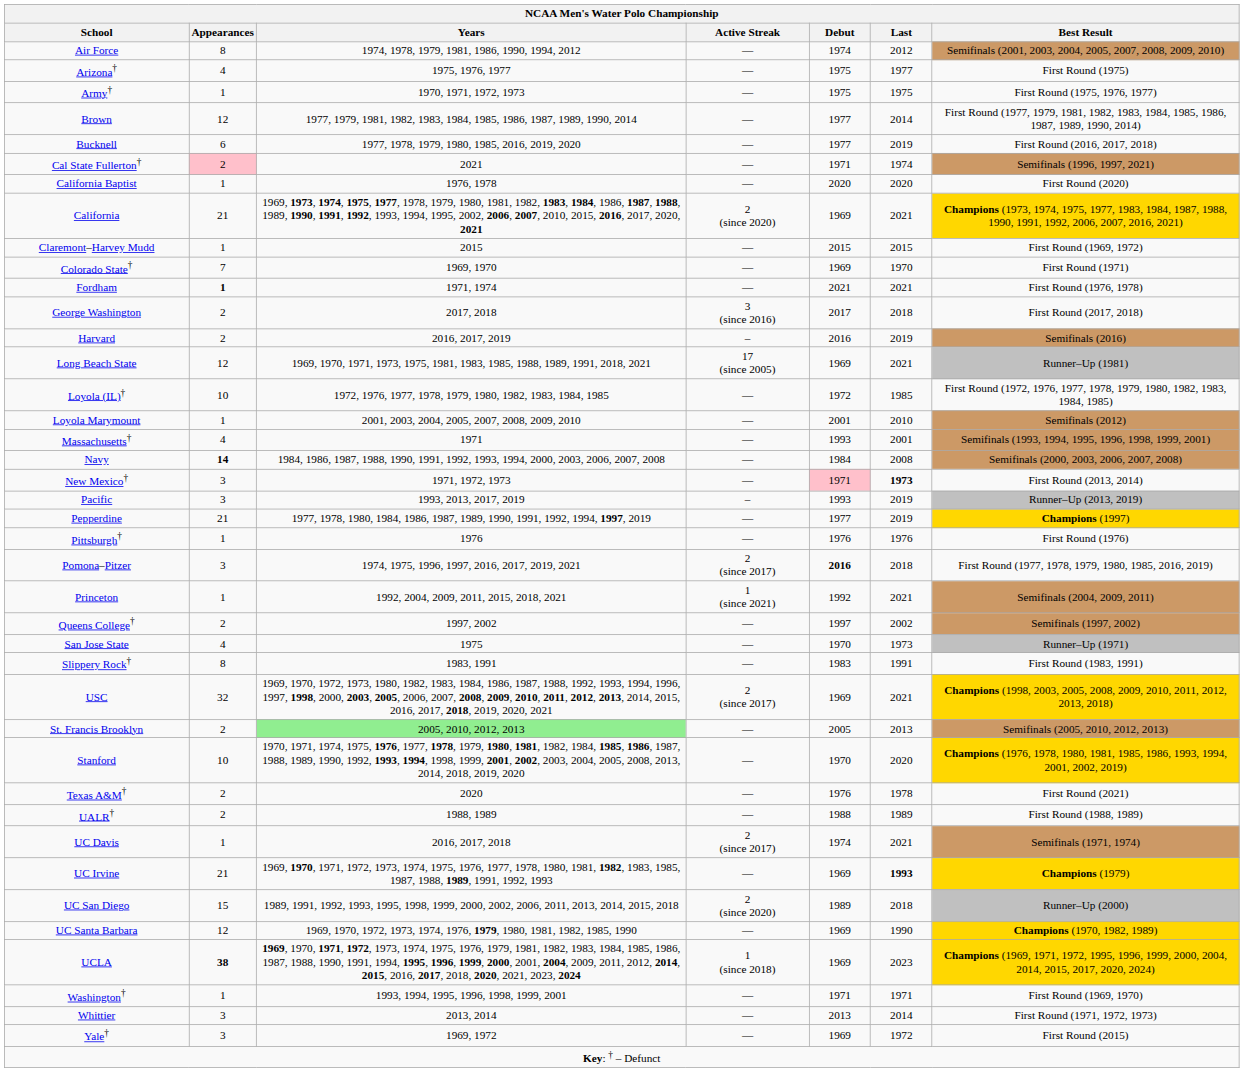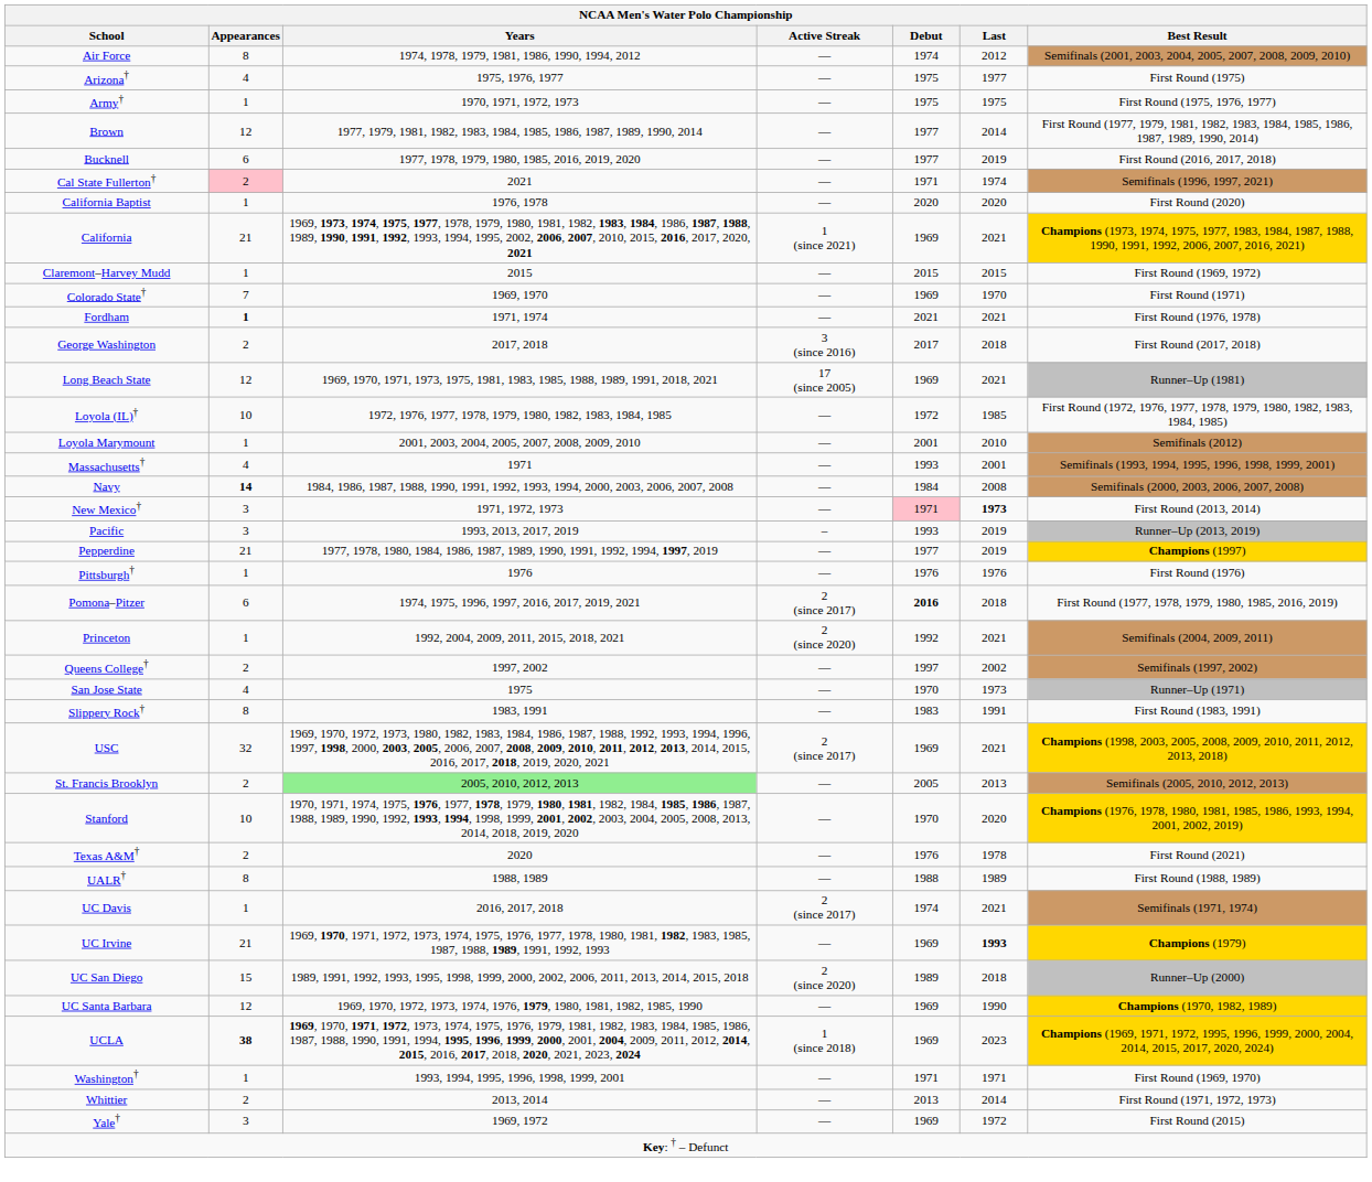California | Active Streak: 2 (since 2020) -> 1 (since 2021)
- row: Harvard | 2 | 2016, 2017, 2019 | – | 2016 | 2019 | Semifinals (2016)
Pomona–Pitzer | Appearances: 3 -> 6
Princeton | Active Streak: 1 (since 2021) -> 2 (since 2020)
UALR† | Appearances: 2 -> 8
Whittier | Appearances: 3 -> 2
